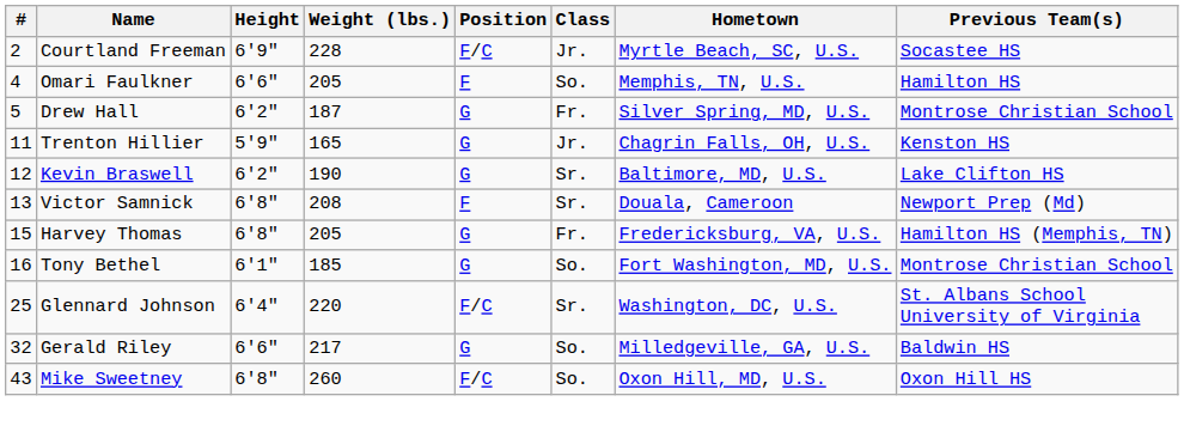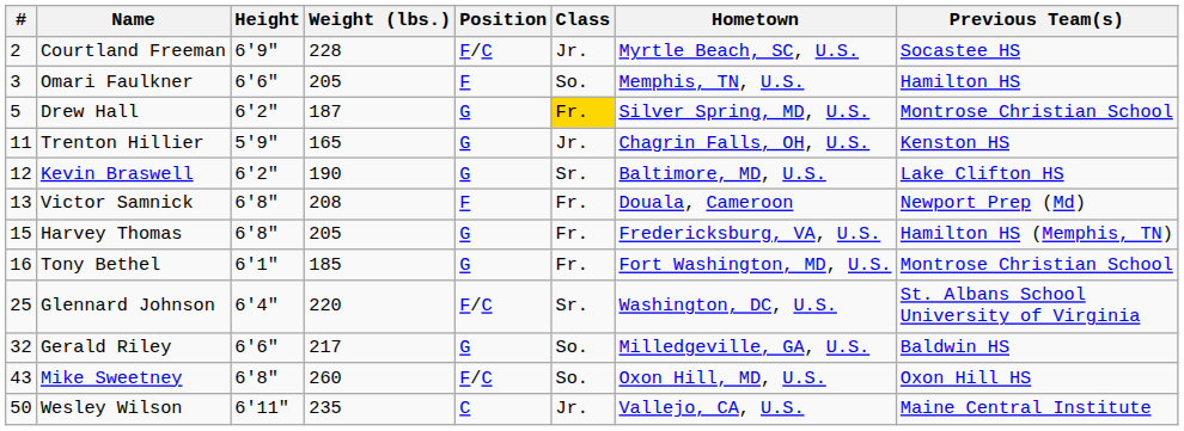Omari Faulkner | #: 4 -> 3
Drew Hall | Class: no background -> gold background
Victor Samnick | Class: Sr. -> Fr.
Tony Bethel | Class: So. -> Fr.
+ row: 50 | Wesley Wilson | 6'11" | 235 | C | Jr. | Vallejo, CA, U.S. | Maine Central Institute
